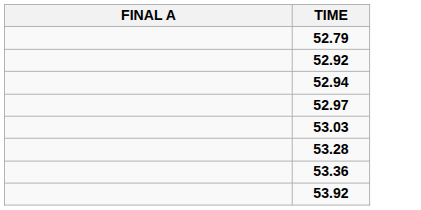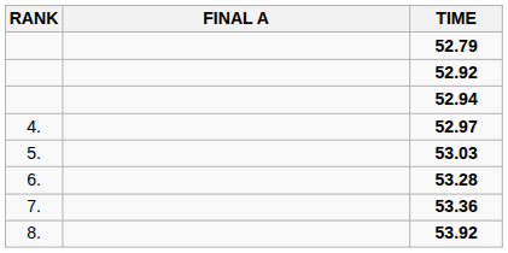+ column: RANK | 4. | 5. | 6. | 7. | 8.
